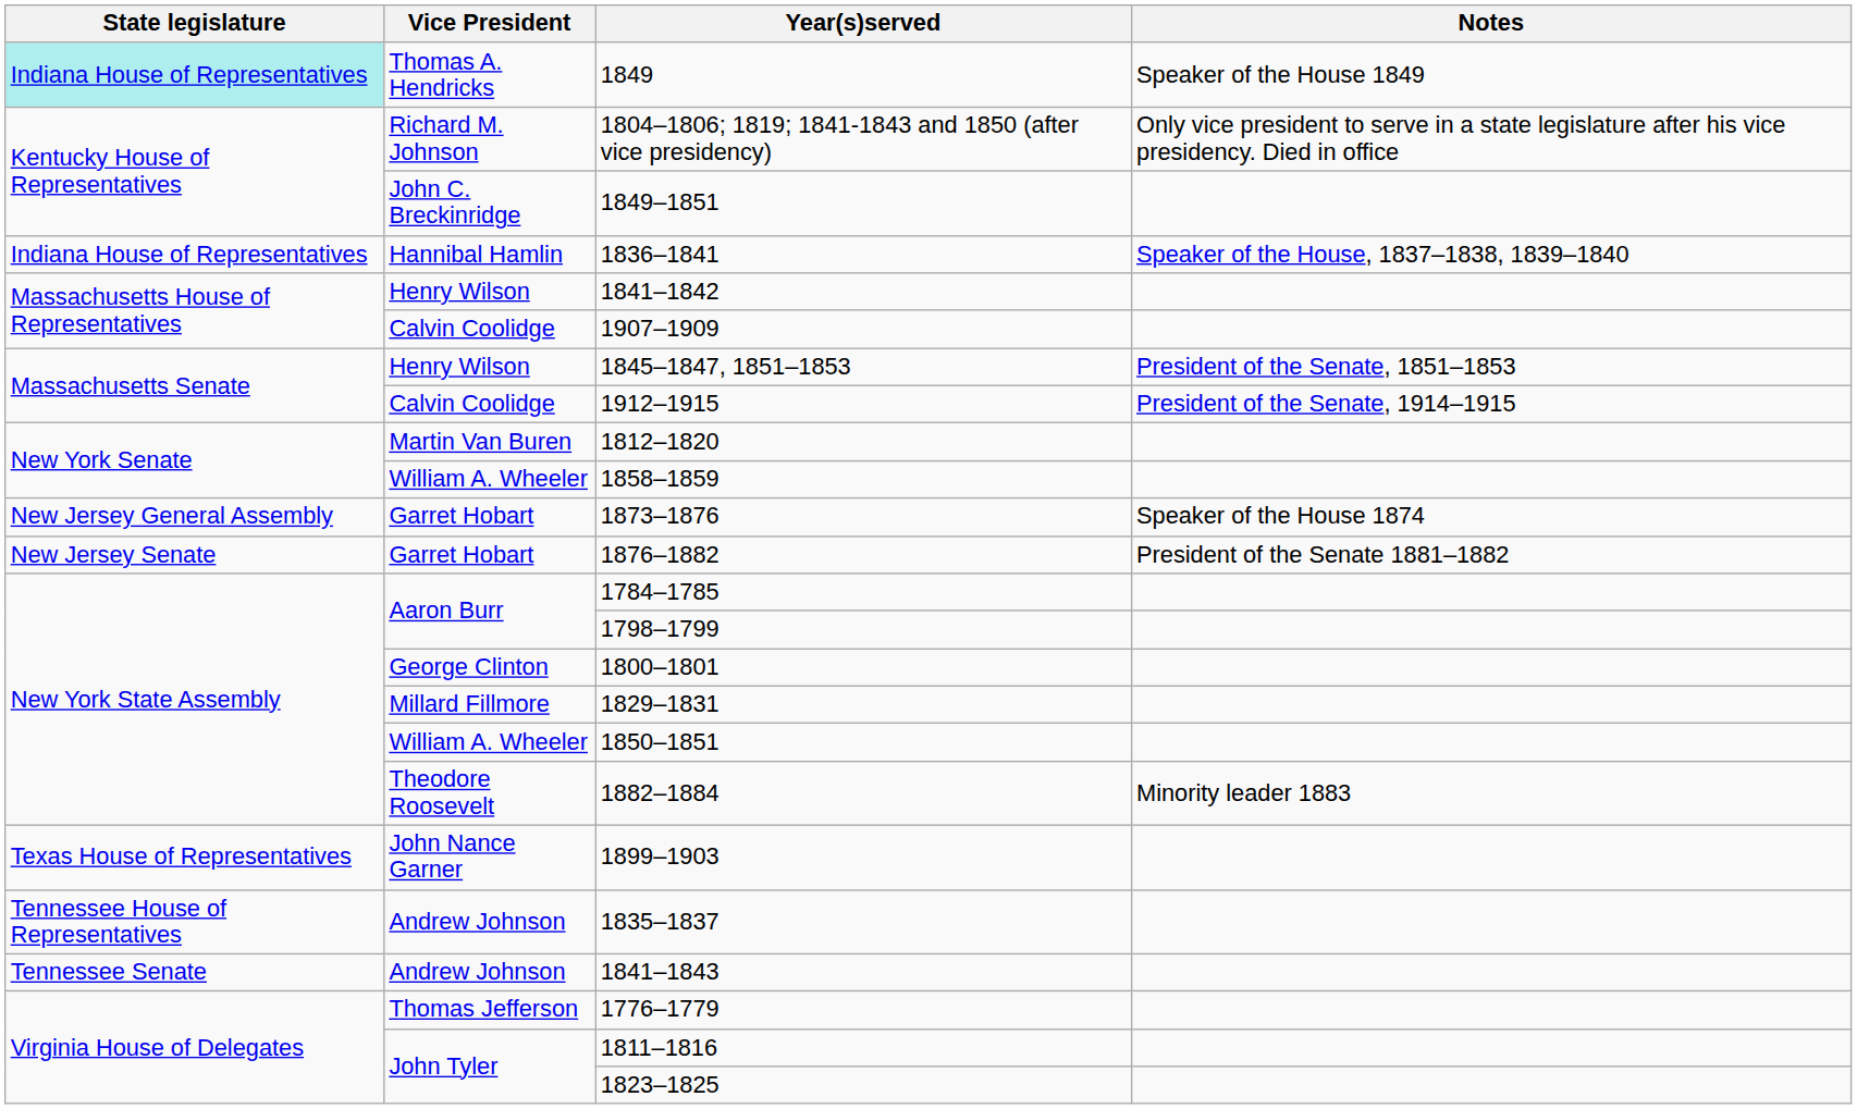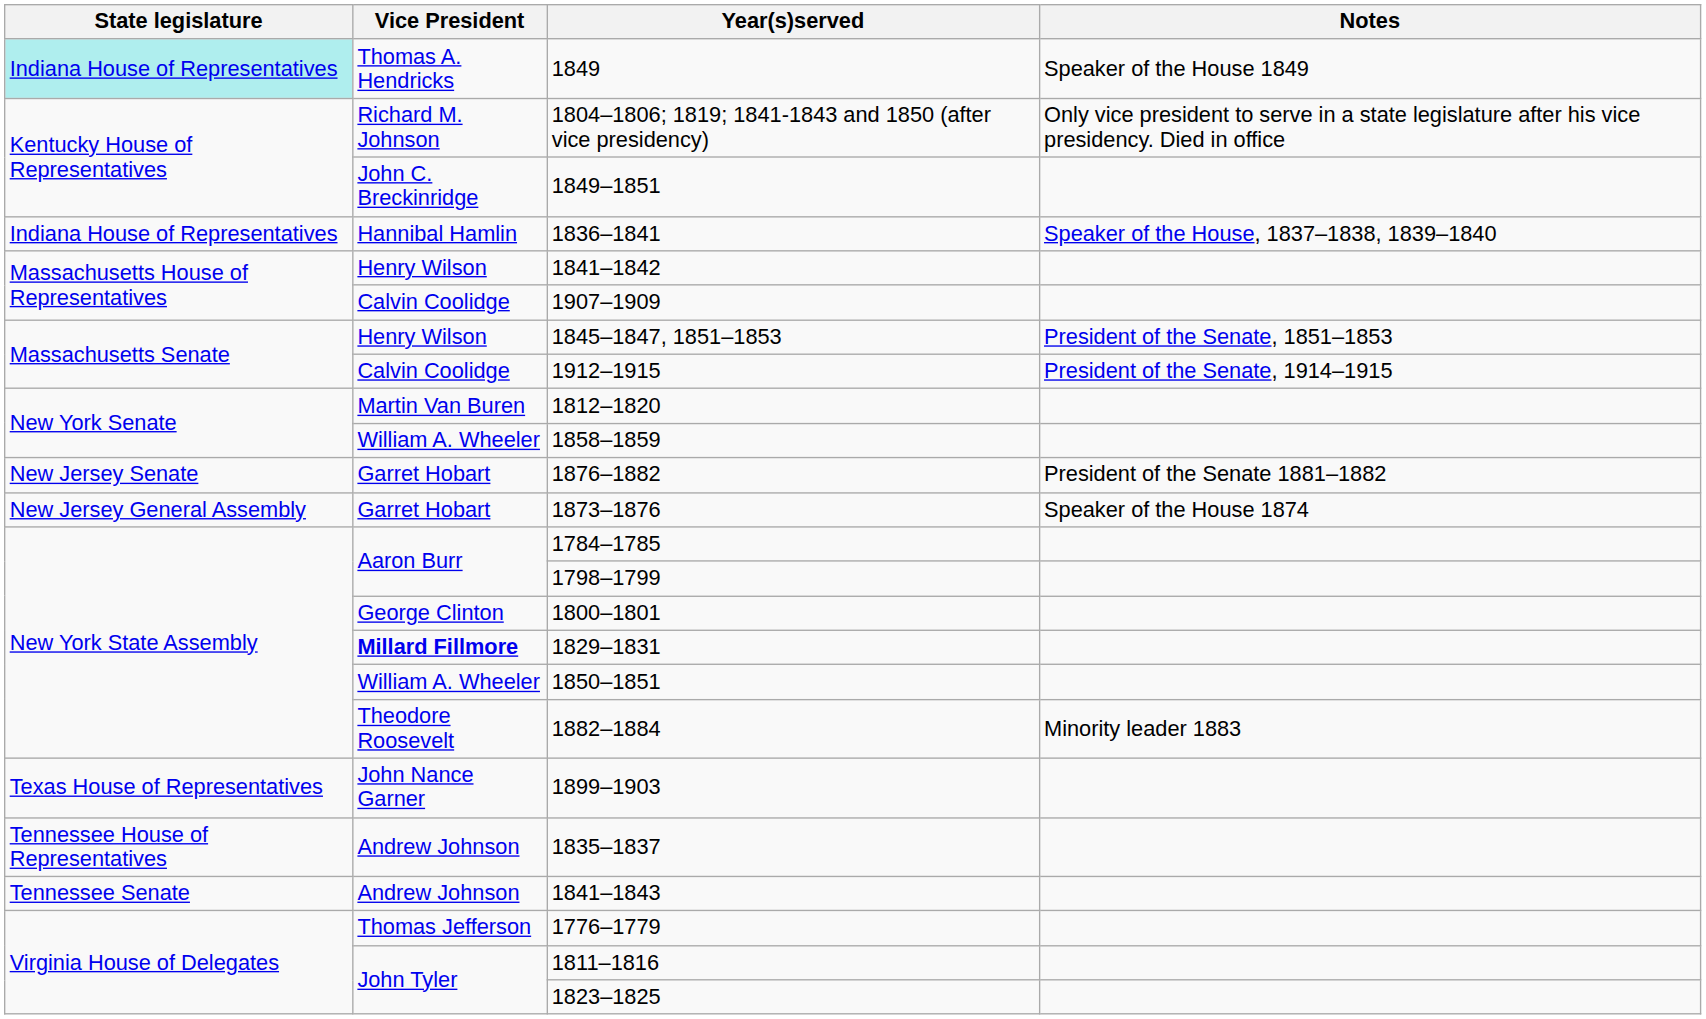rows swapped: 1873–1876 <-> 1876–1882
1829–1831 | Vice President: normal -> bold
